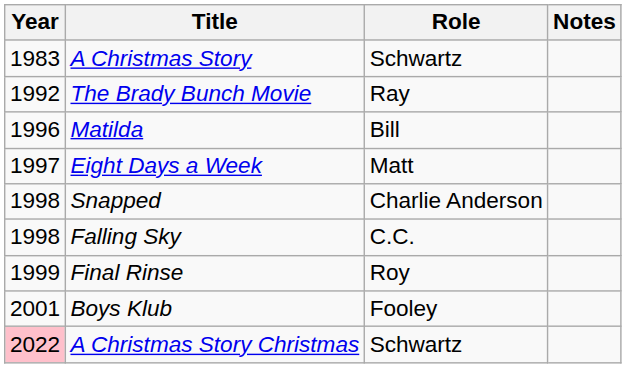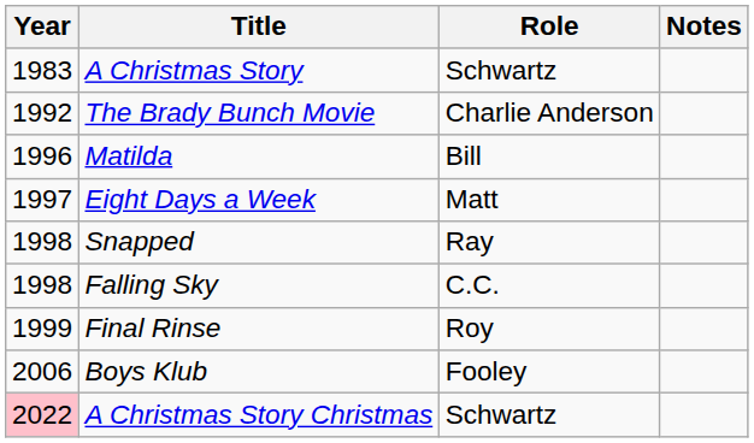The Brady Bunch Movie | Role: Ray -> Charlie Anderson
Snapped | Role: Charlie Anderson -> Ray
Boys Klub | Year: 2001 -> 2006
